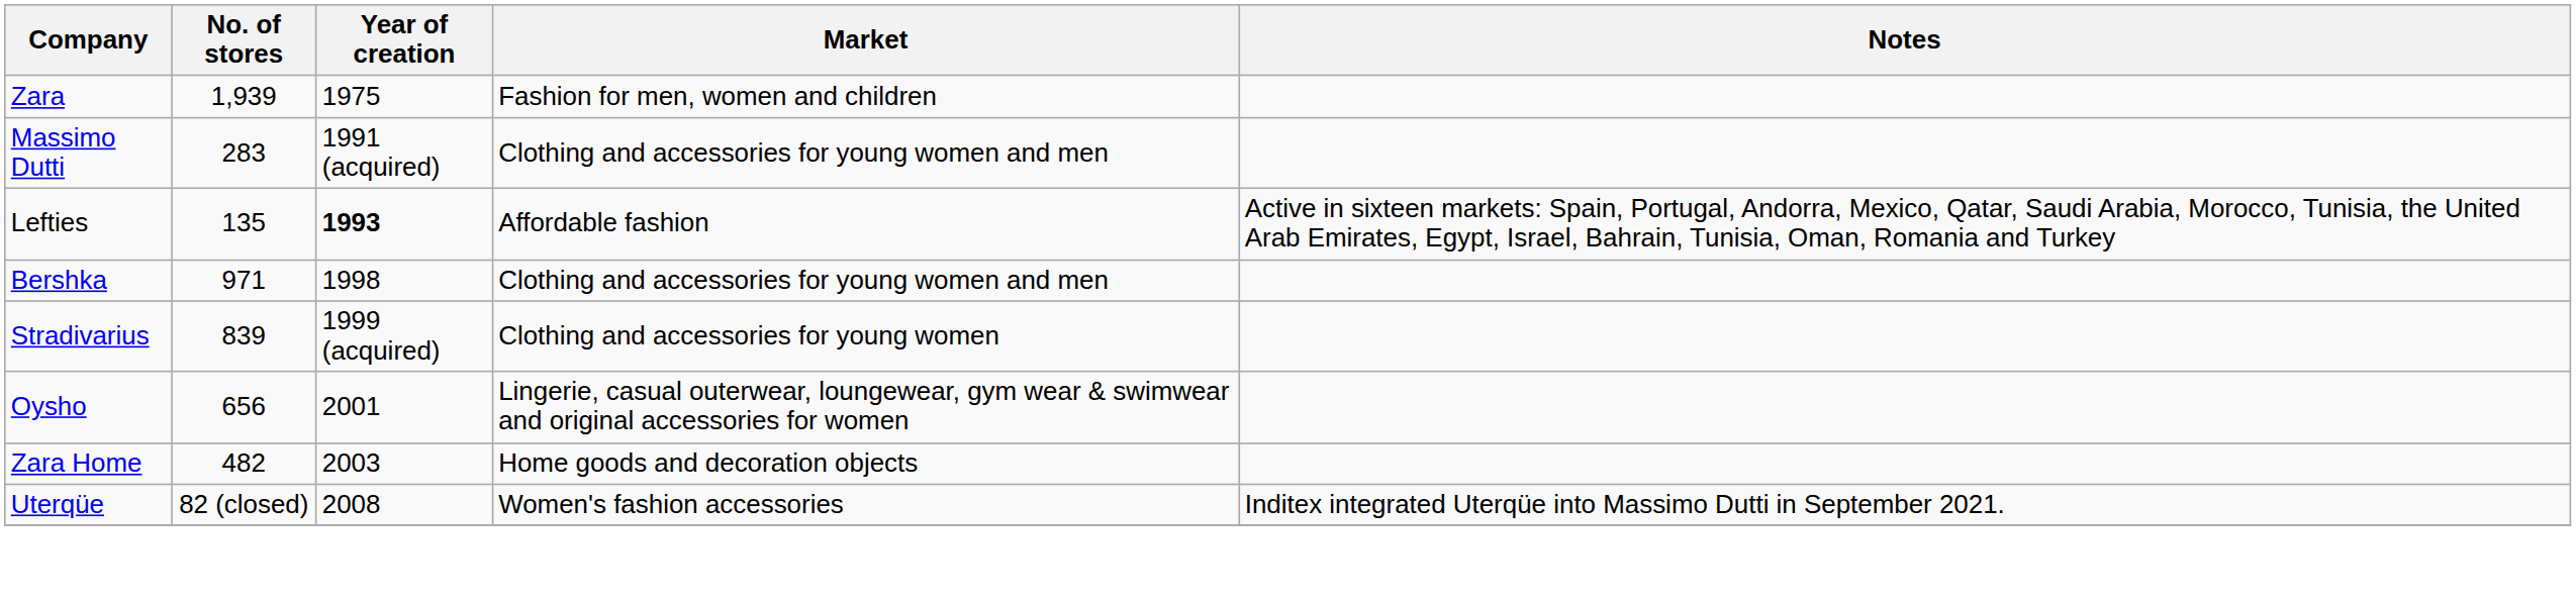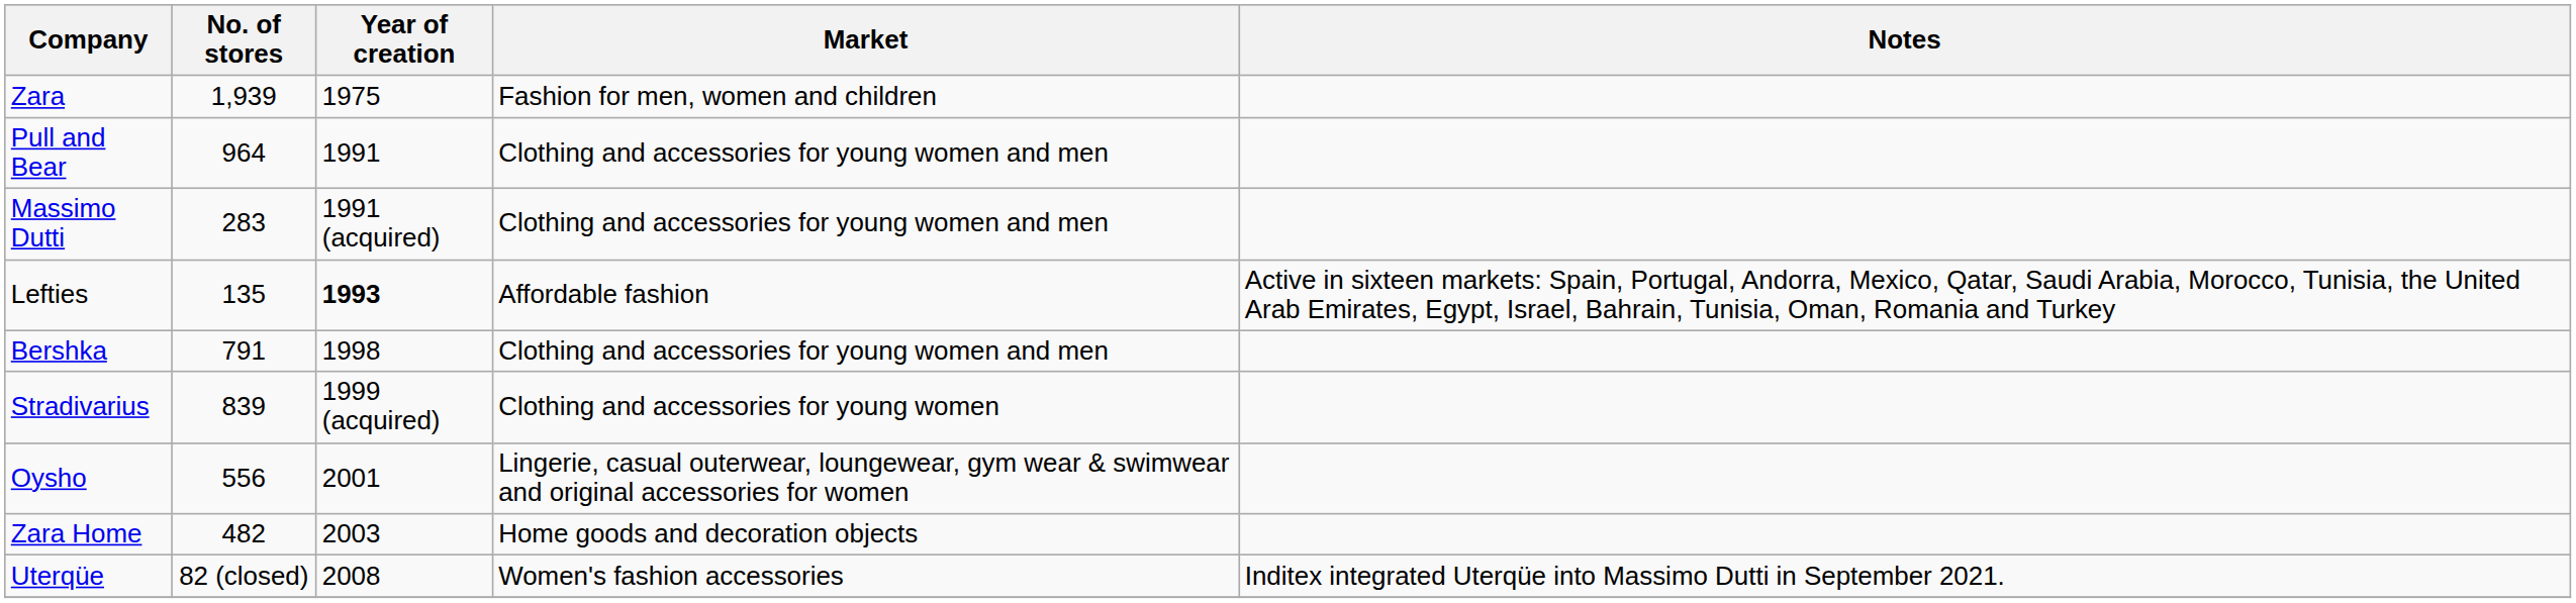+ row: Pull and Bear | 964 | 1991 | Clothing and accessories for young women and men
Bershka | No. of stores: 971 -> 791
Oysho | No. of stores: 656 -> 556
